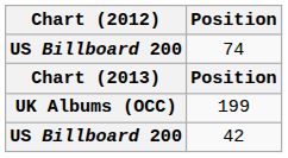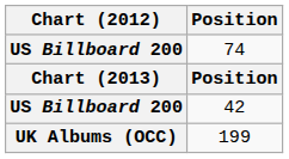rows swapped: 199 <-> 42
